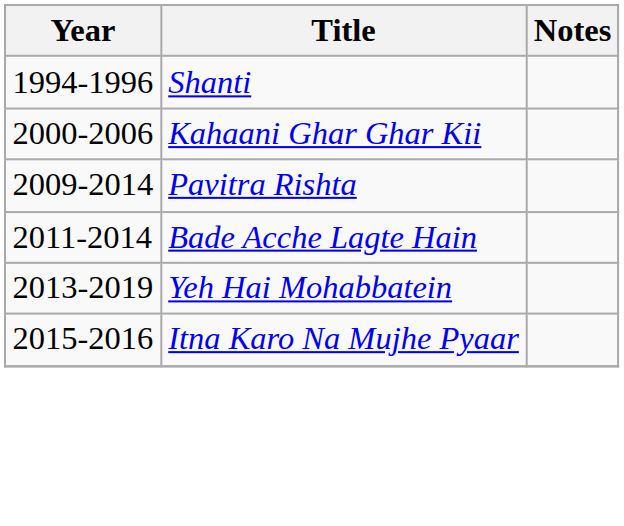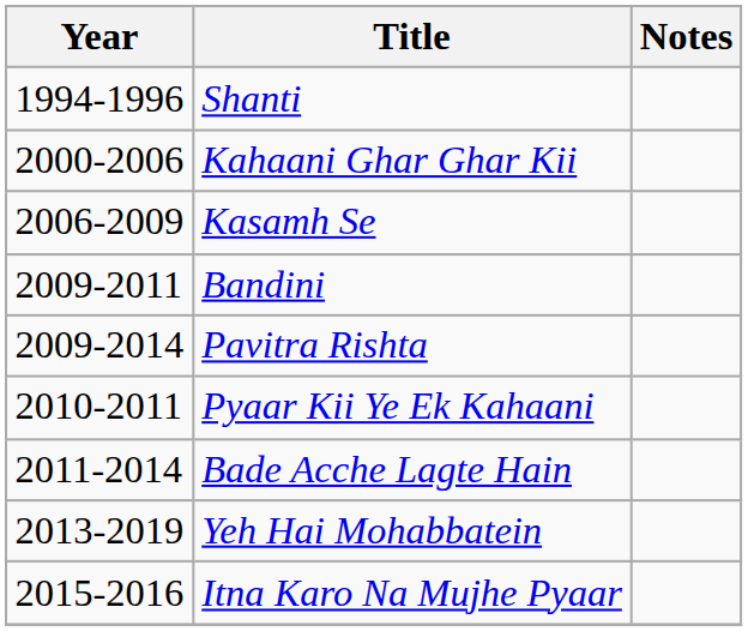+ row: 2006-2009 | Kasamh Se
+ row: 2009-2011 | Bandini
+ row: 2010-2011 | Pyaar Kii Ye Ek Kahaani
